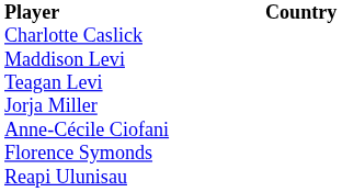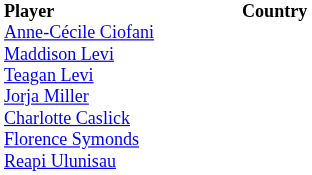rows swapped: Charlotte Caslick <-> Anne-Cécile Ciofani
